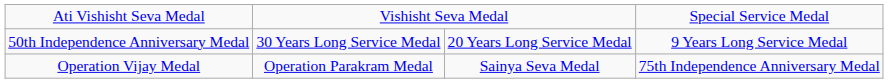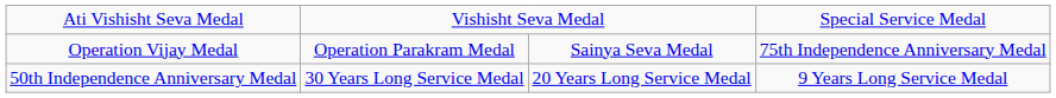rows swapped: Operation Vijay Medal <-> 50th Independence Anniversary Medal
